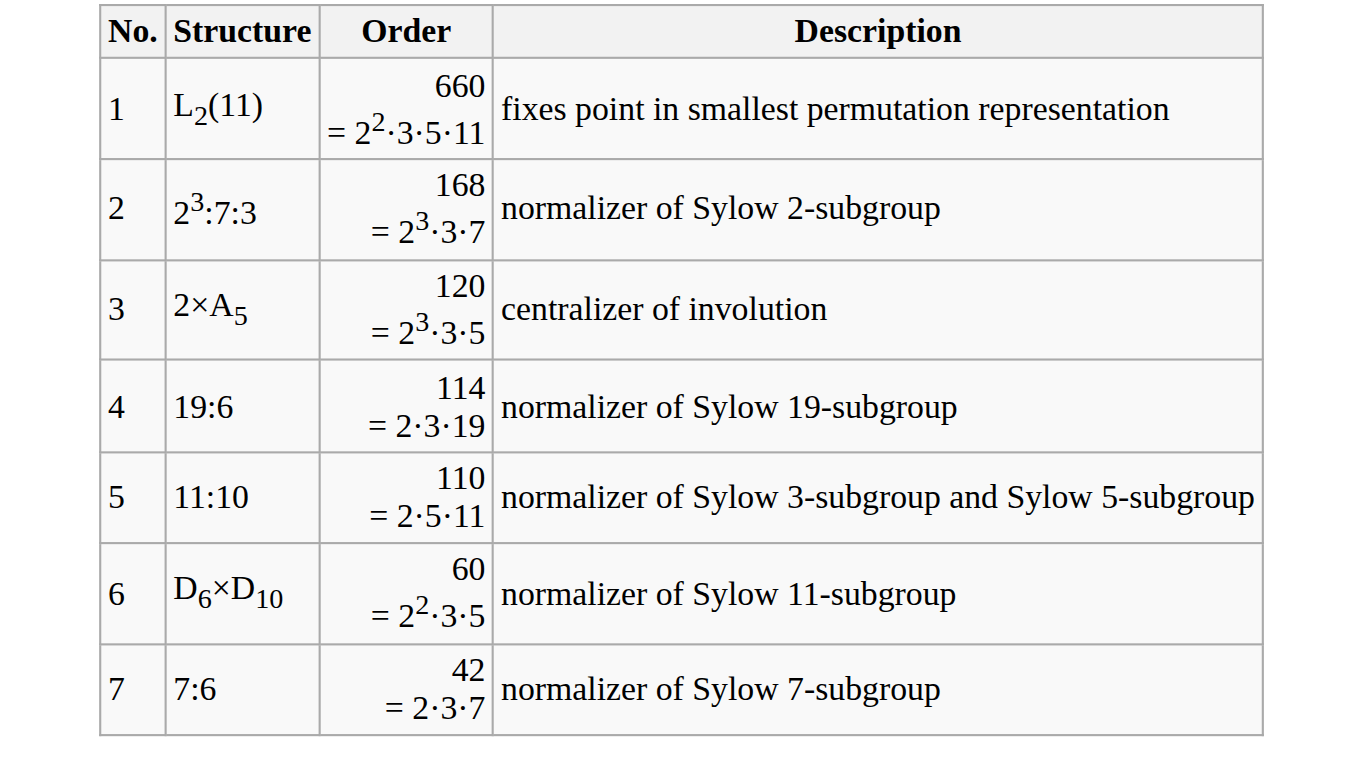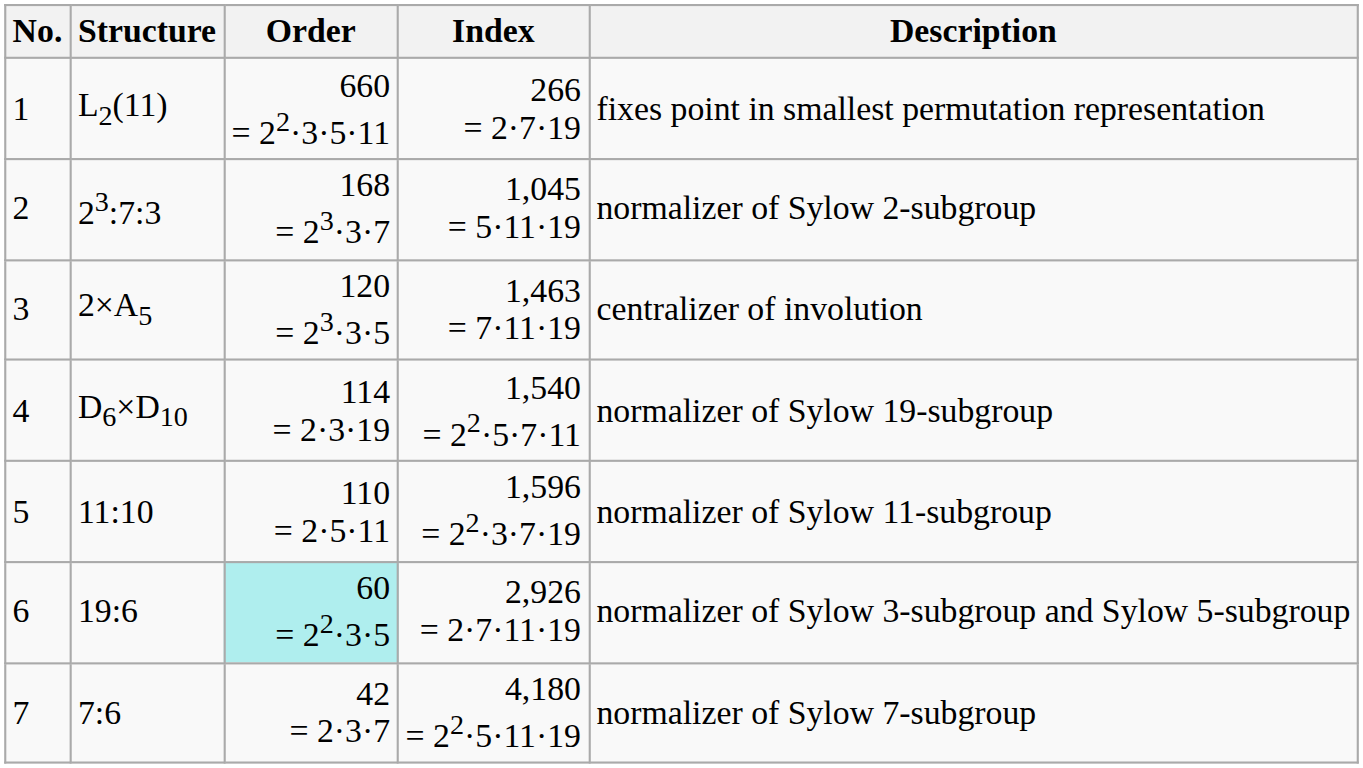+ column: Index | 266 = 2·7·19 | 1,045 = 5·11·19 | 1,463 = 7·11·19 | 1,540 = 22·5·7·11 | 1,596 = 22·3·7·19 | 2,926 = 2·7·11·19 | 4,180 = 22·5·11·19
4 | Structure: 19:6 -> D6×D10
5 | Description: normalizer of Sylow 3-subgroup and Sylow 5-subgroup -> normalizer of Sylow 11-subgroup
6 | Structure: D6×D10 -> 19:6
6 | Order: no background -> paleturquoise background
6 | Description: normalizer of Sylow 11-subgroup -> normalizer of Sylow 3-subgroup and Sylow 5-subgroup
